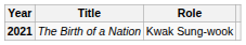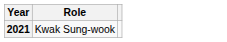- column: Title | The Birth of a Nation
